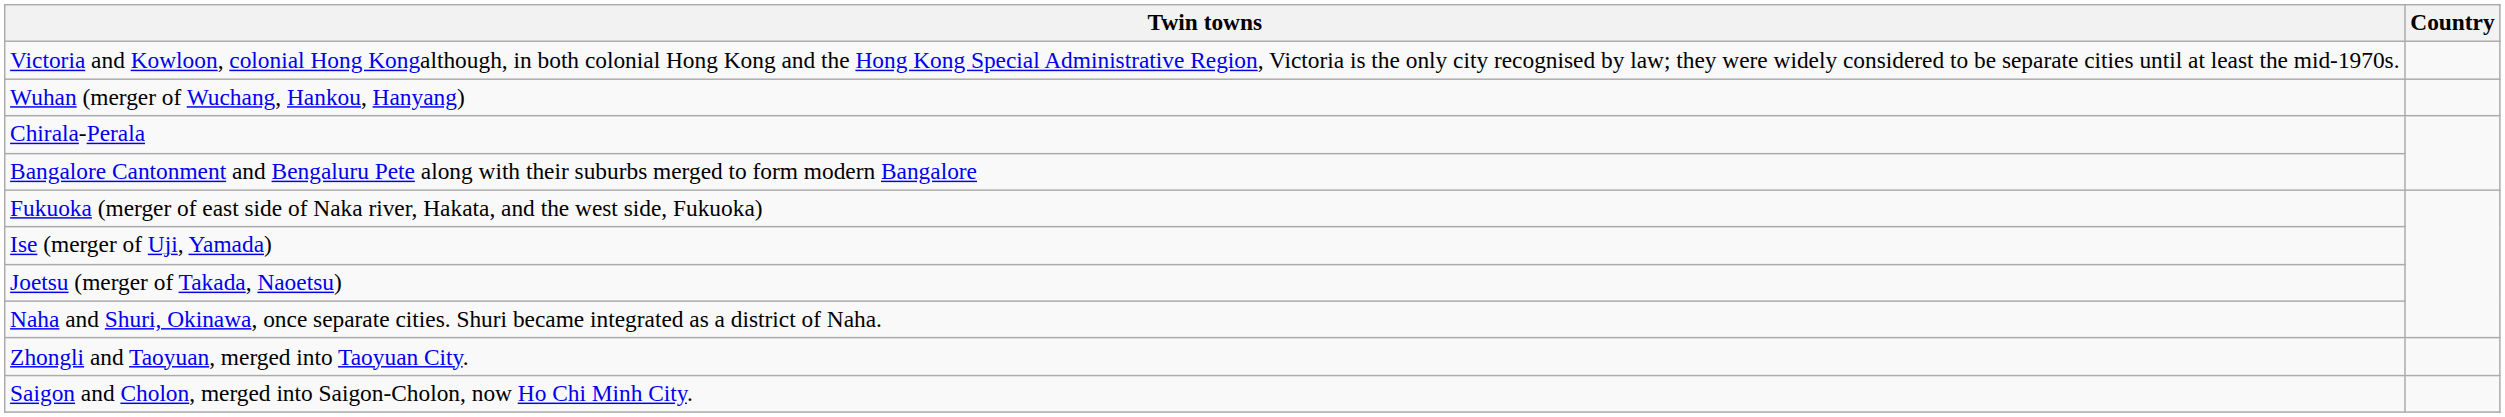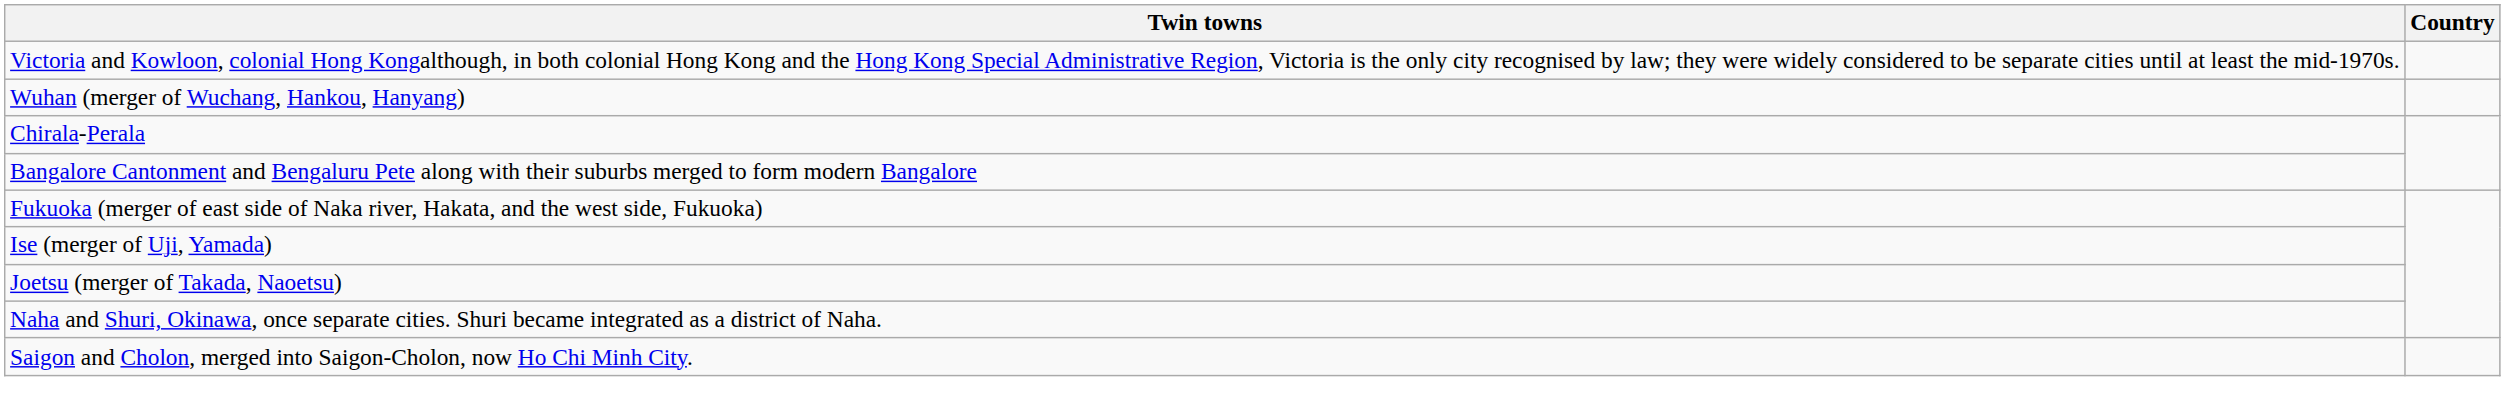- row: Zhongli and Taoyuan, merged into Taoyuan City.
